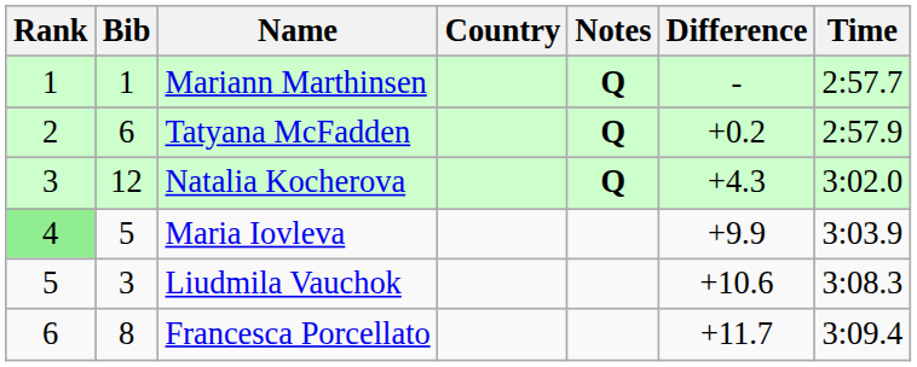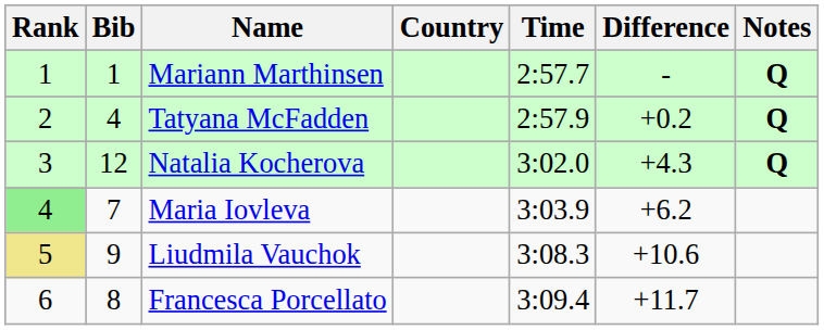columns swapped: Time <-> Notes
Tatyana McFadden | Bib: 6 -> 4
Maria Iovleva | Bib: 5 -> 7
Maria Iovleva | Difference: +9.9 -> +6.2
Liudmila Vauchok | Rank: no background -> khaki background
Liudmila Vauchok | Bib: 3 -> 9
